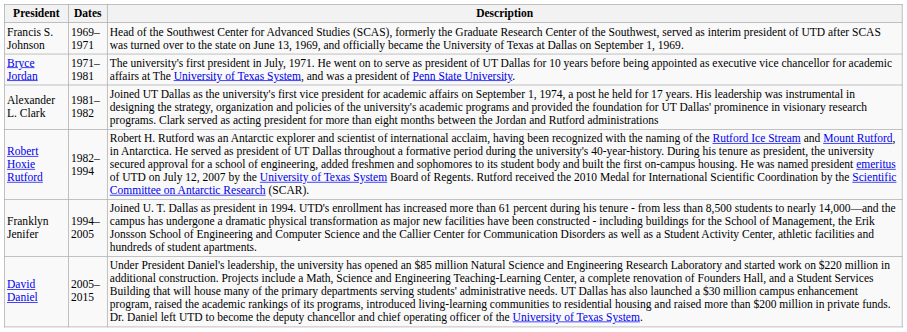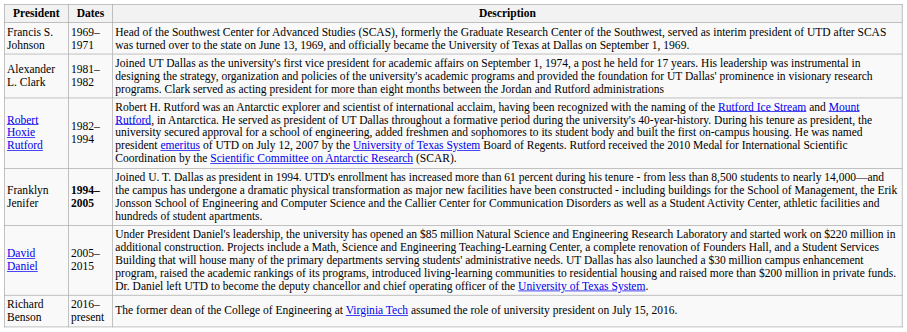- row: Bryce Jordan | 1971–1981 | The university's first president in July, 1971. He went on to serve as president of UT Dallas for 10 years before being appointed as executive vice chancellor for academic affairs at The University of Texas System, and was a president of Penn State University.
Franklyn Jenifer | Dates: normal -> bold
+ row: Richard Benson | 2016–present | The former dean of the College of Engineering at Virginia Tech assumed the role of university president on July 15, 2016.
